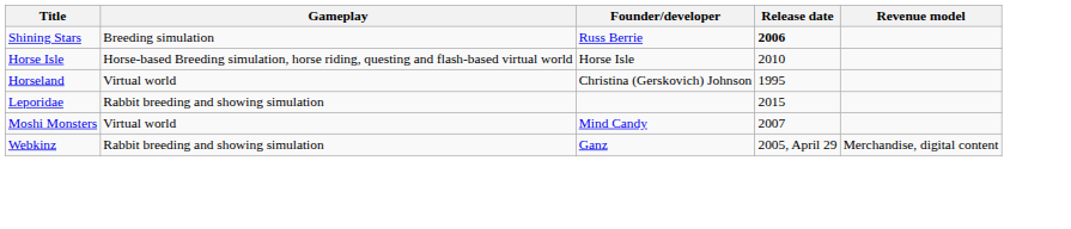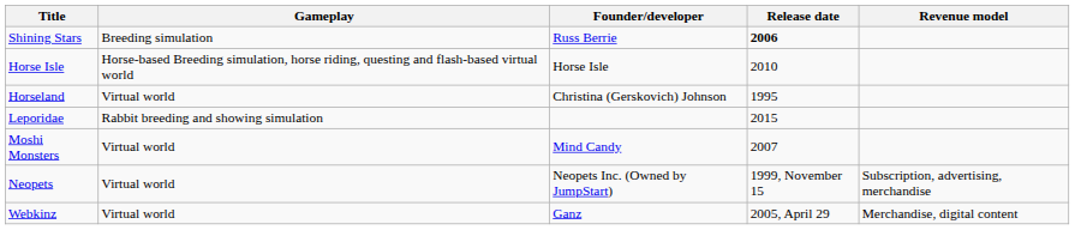+ row: Neopets | Virtual world | Neopets Inc. (Owned by JumpStart) | 1999, November 15 | Subscription, advertising, merchandise
Webkinz | Gameplay: Rabbit breeding and showing simulation -> Virtual world
